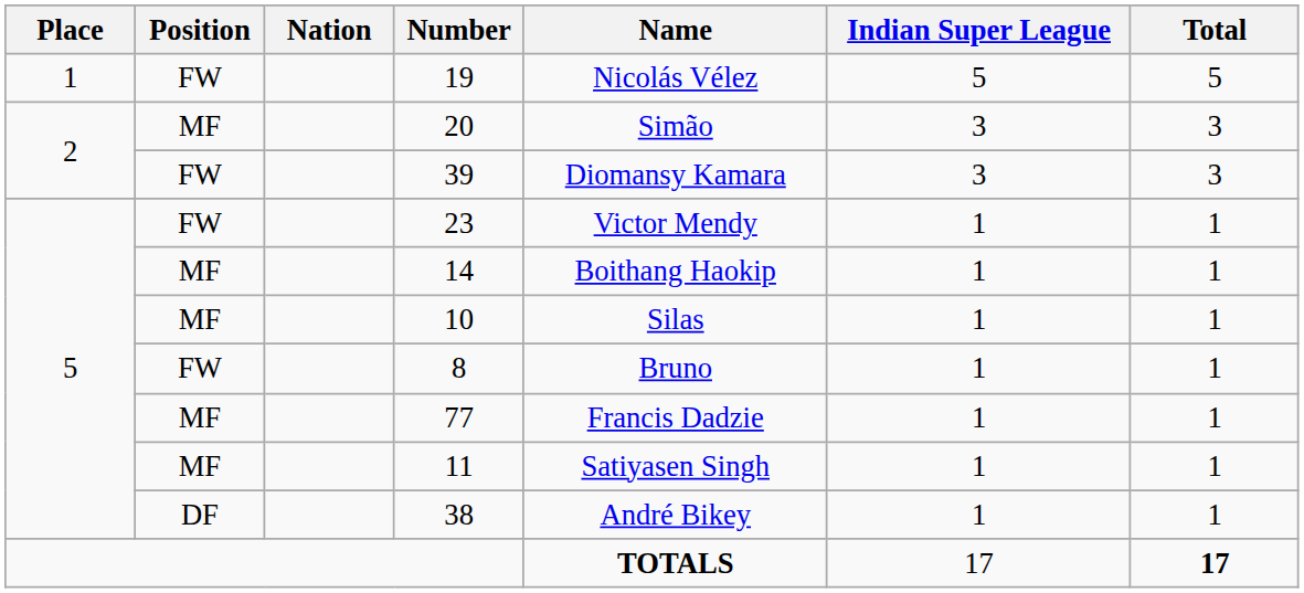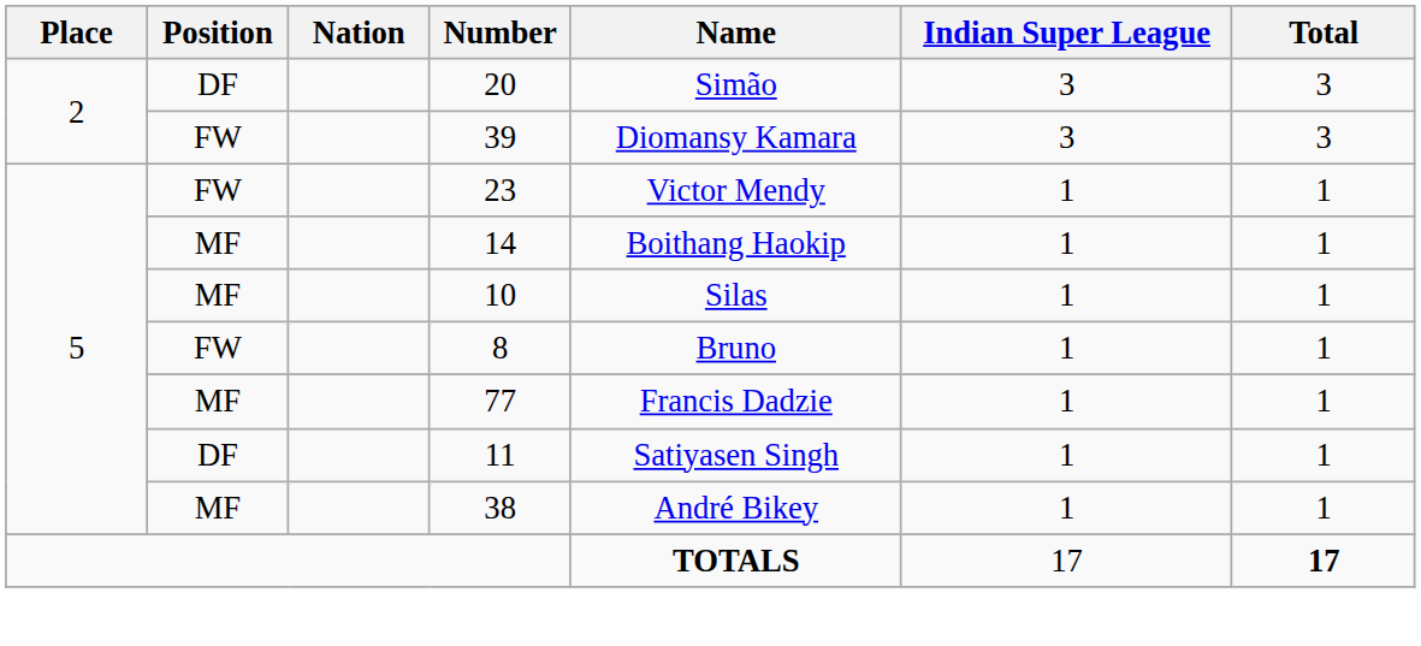- row: 1 | FW | 19 | Nicolás Vélez | 5 | 5
20 | Position: MF -> DF
11 | Position: MF -> DF
38 | Position: DF -> MF
